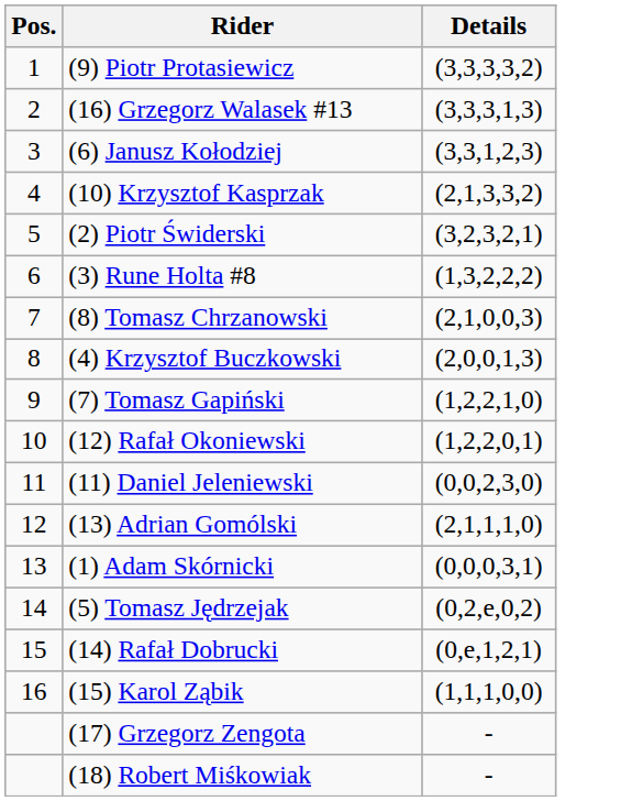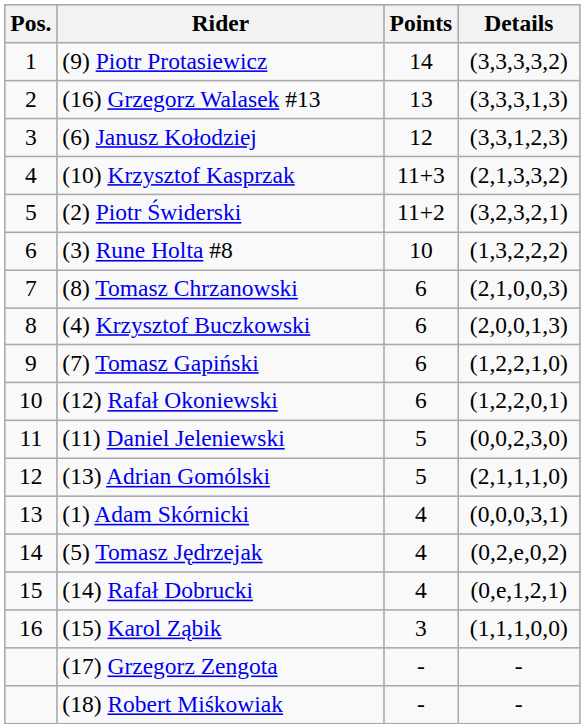+ column: Points | 14 | 13 | 12 | 11+3 | 11+2 | 10 | 6 | 6 | 6 | 6 | 5 | 5 | 4 | 4 | 4 | 3 | - | -
